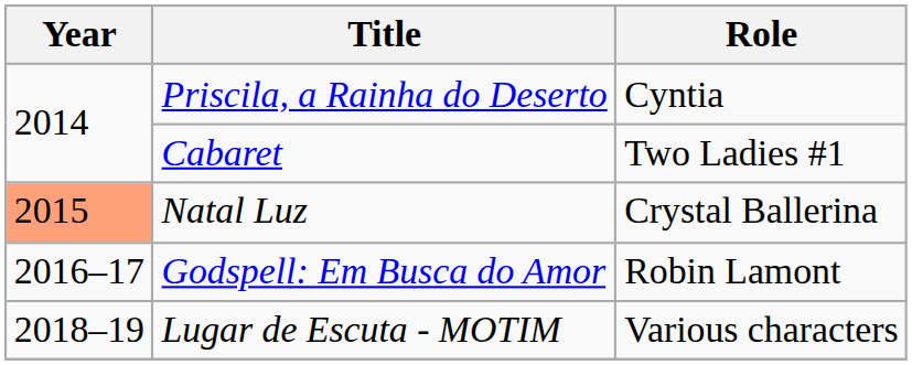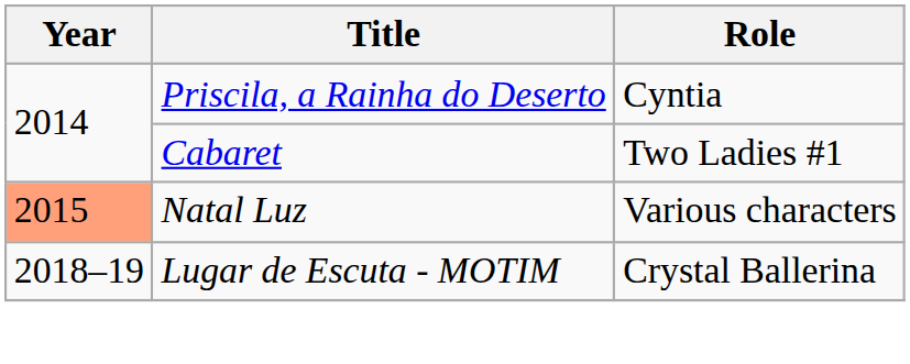Natal Luz | Role: Crystal Ballerina -> Various characters
- row: 2016–17 | Godspell: Em Busca do Amor | Robin Lamont
Lugar de Escuta - MOTIM | Role: Various characters -> Crystal Ballerina
